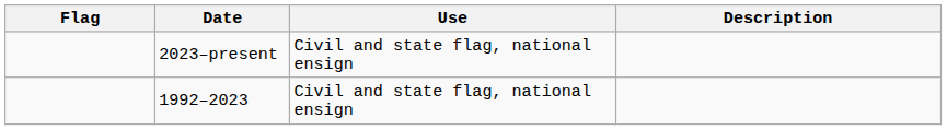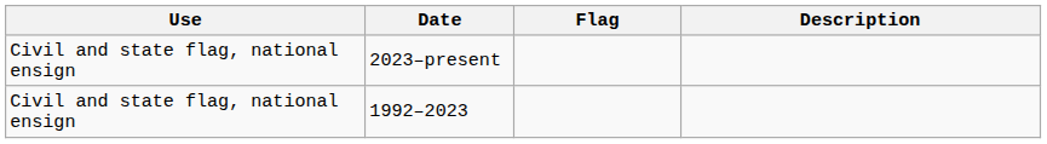columns swapped: Flag <-> Use
